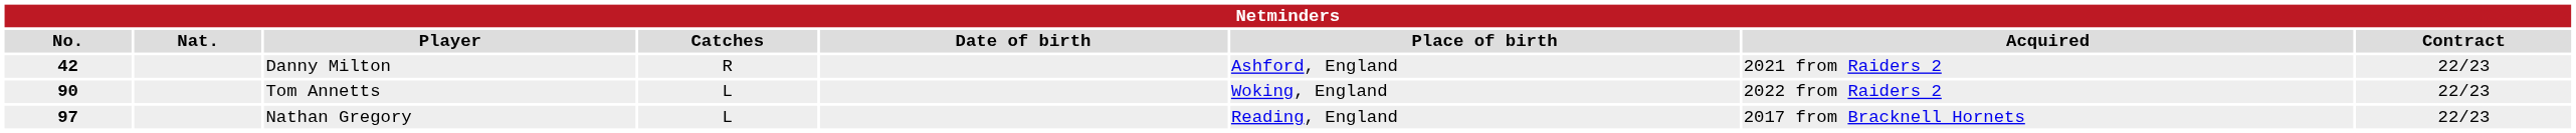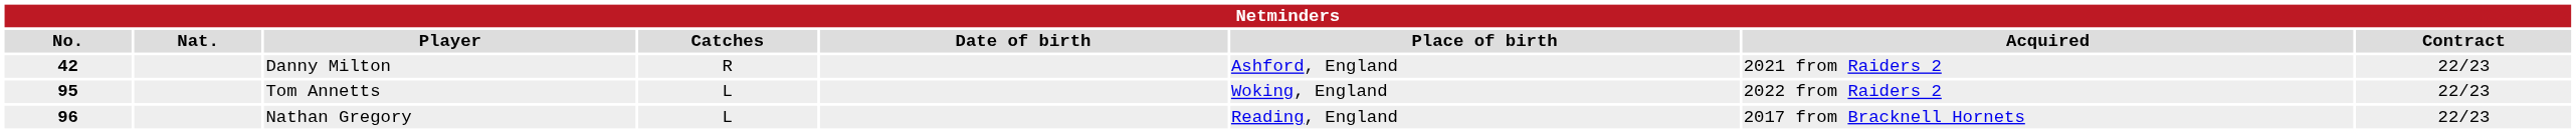Tom Annetts | No.: 90 -> 95
Nathan Gregory | No.: 97 -> 96
